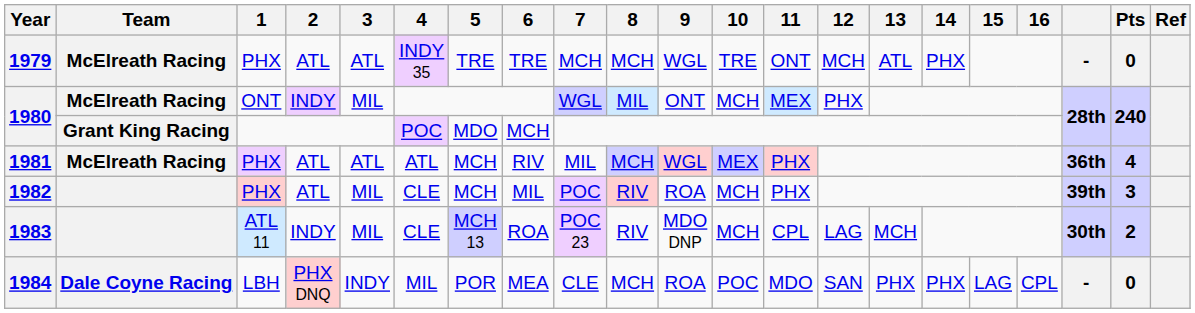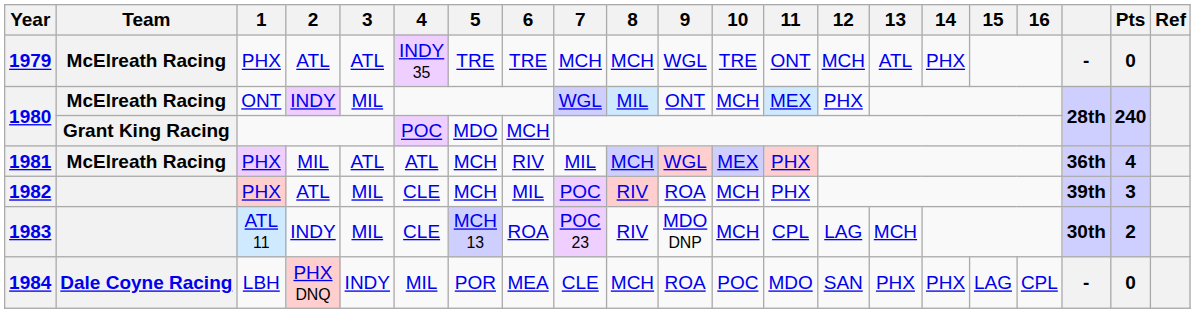1981 | 2: ATL -> MIL
